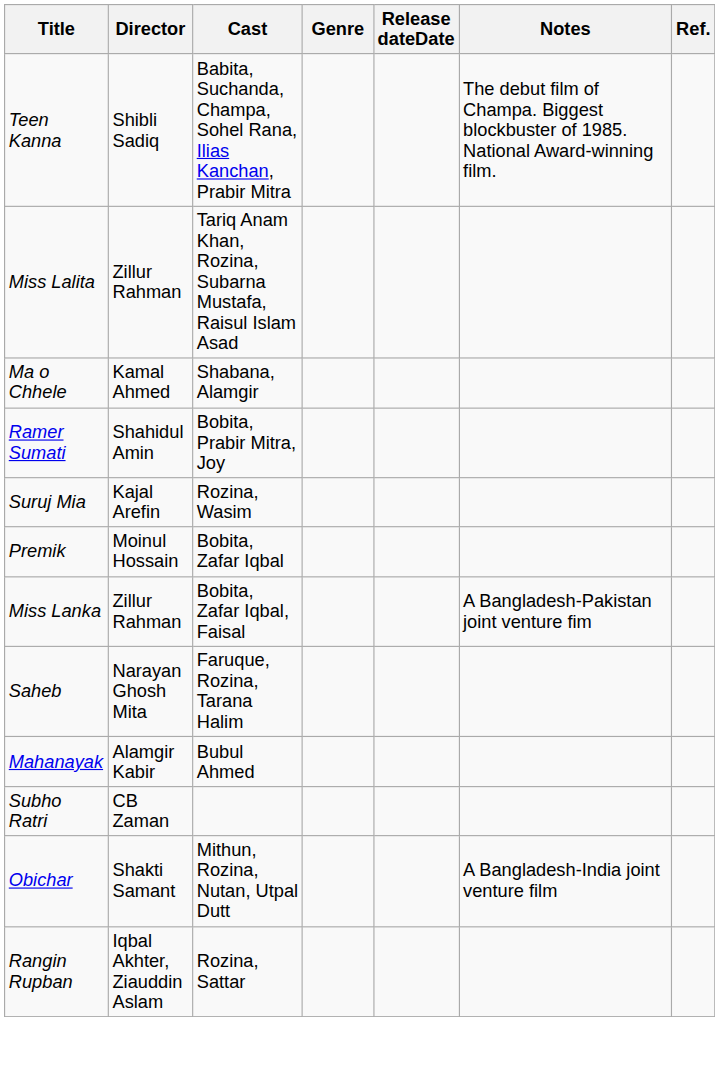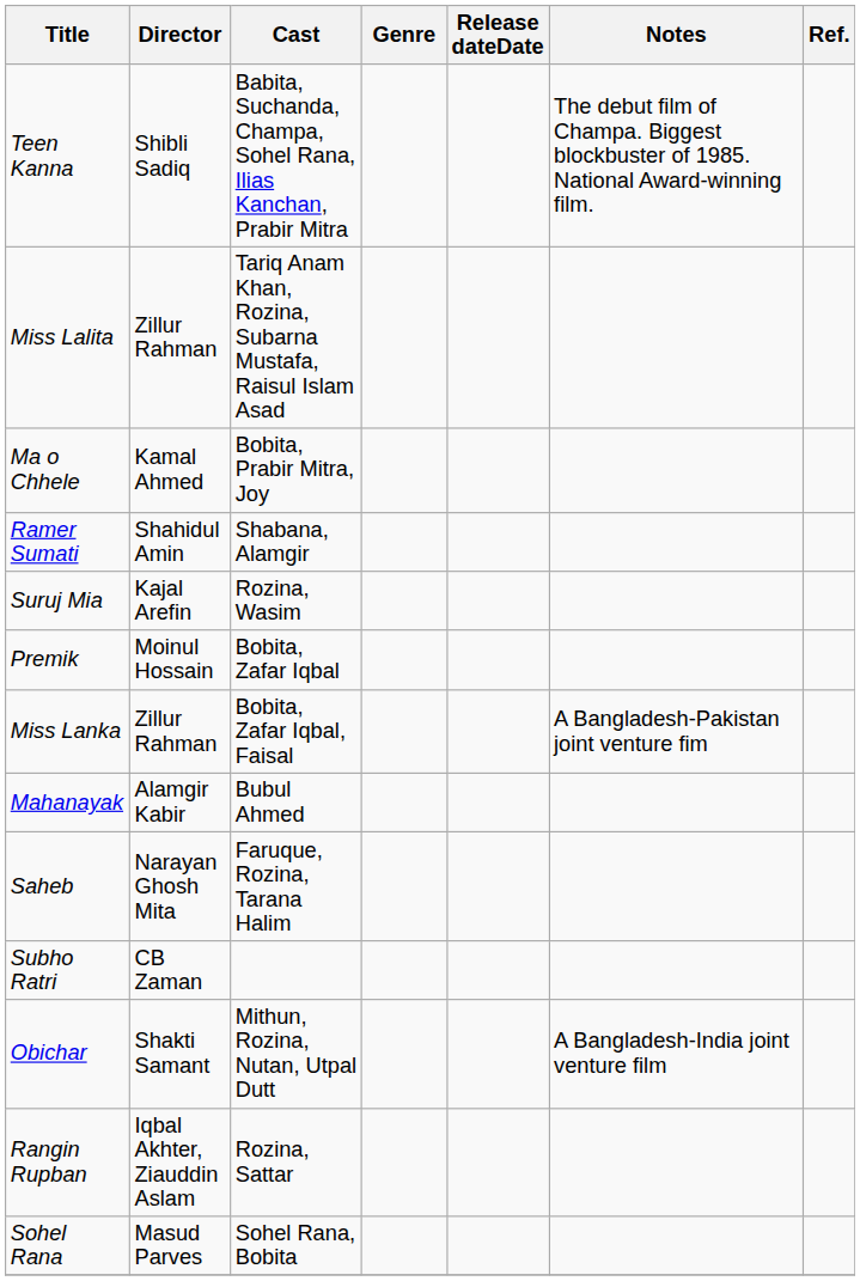Ma o Chhele | Cast: Shabana, Alamgir -> Bobita, Prabir Mitra, Joy
Ramer Sumati | Cast: Bobita, Prabir Mitra, Joy -> Shabana, Alamgir
rows swapped: Mahanayak <-> Saheb
+ row: Sohel Rana | Masud Parves | Sohel Rana, Bobita
